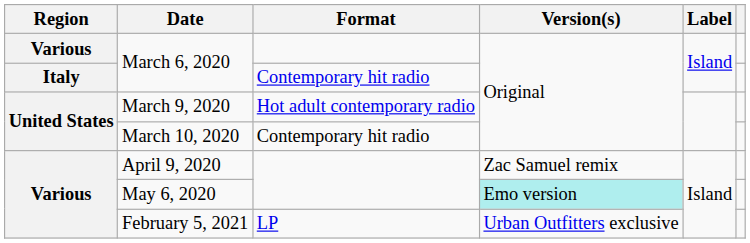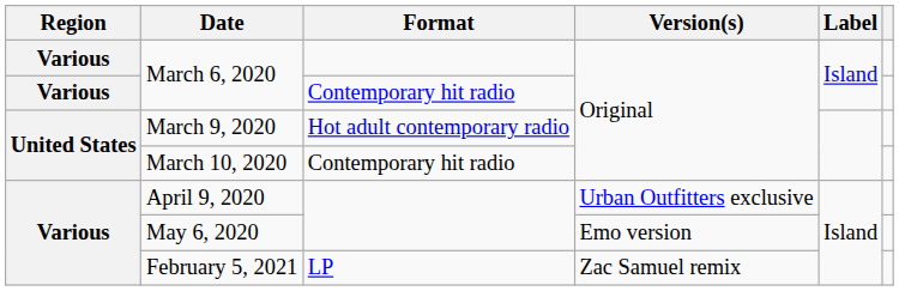March 6, 2020 / Contemporary hit radio | Region: Italy -> Various
April 9, 2020 | Version(s): Zac Samuel remix -> Urban Outfitters exclusive
May 6, 2020 | Version(s): paleturquoise background -> no background
February 5, 2021 | Version(s): Urban Outfitters exclusive -> Zac Samuel remix
